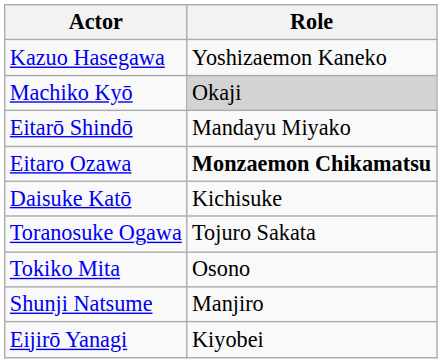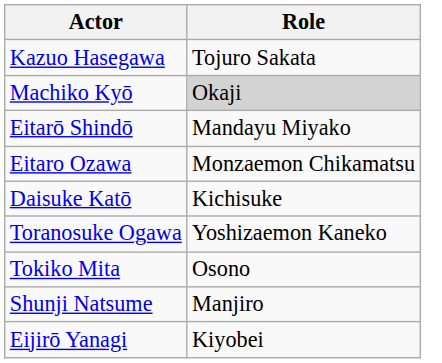Kazuo Hasegawa | Role: Yoshizaemon Kaneko -> Tojuro Sakata
Eitaro Ozawa | Role: bold -> normal
Toranosuke Ogawa | Role: Tojuro Sakata -> Yoshizaemon Kaneko
